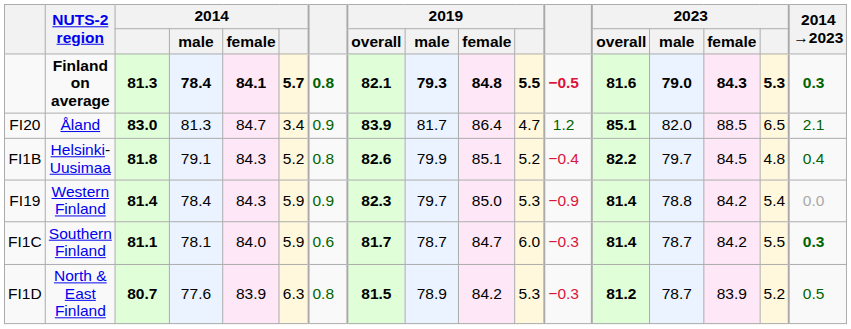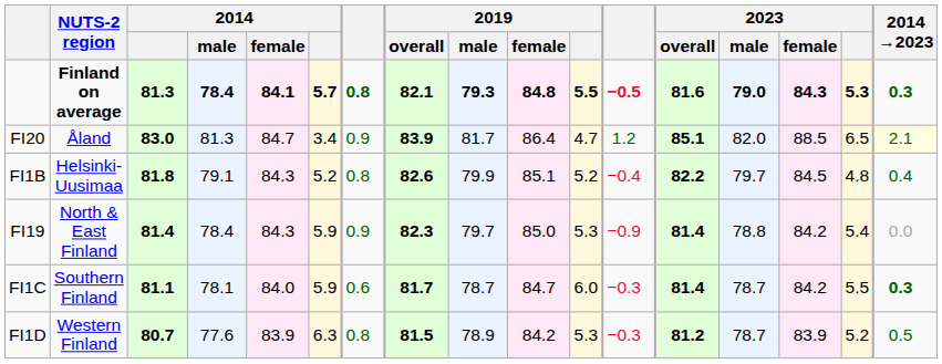FI20 | 2014 →2023: no background -> lightyellow background
FI19 | NUTS-2 region: Western Finland -> North & East Finland
FI1D | NUTS-2 region: North & East Finland -> Western Finland
